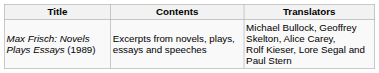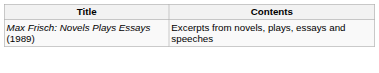- column: Translators | Michael Bullock, Geoffrey Skelton, Alice Carey, Rolf Kieser, Lore Segal and Paul Stern
